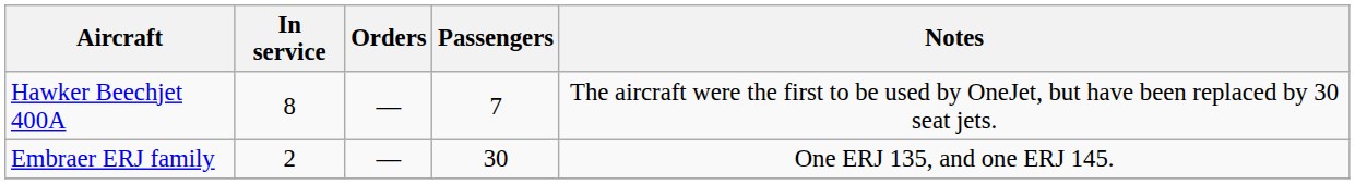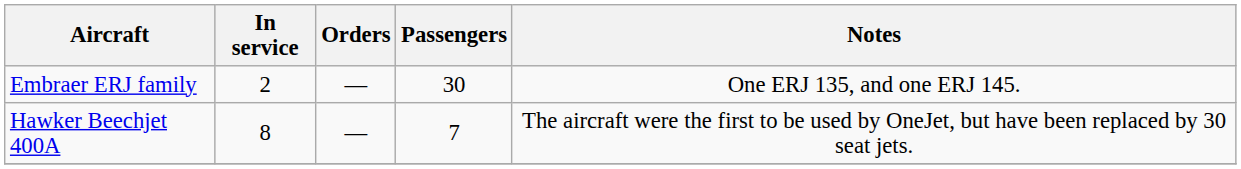rows swapped: Embraer ERJ family <-> Hawker Beechjet 400A
